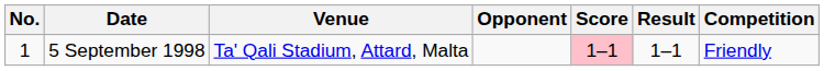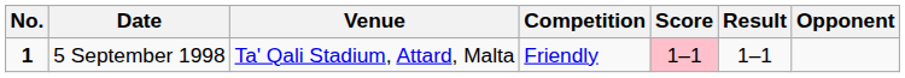columns swapped: Opponent <-> Competition
5 September 1998 | No.: normal -> bold
